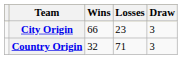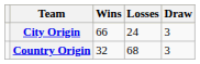City Origin | Losses: 23 -> 24
Country Origin | Losses: 71 -> 68
